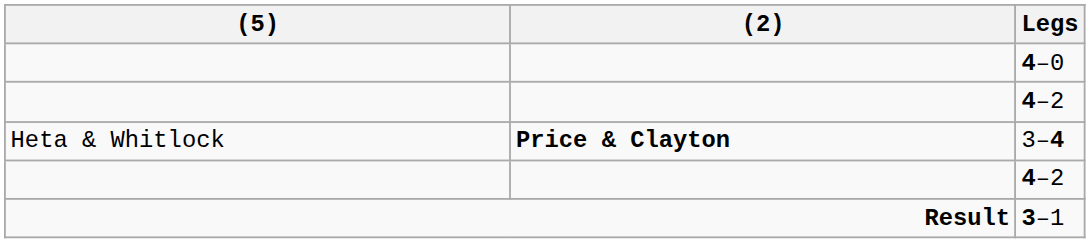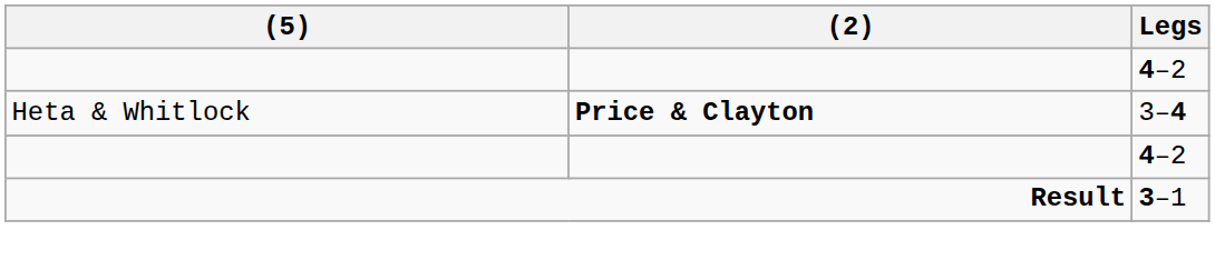- row: 4–0
